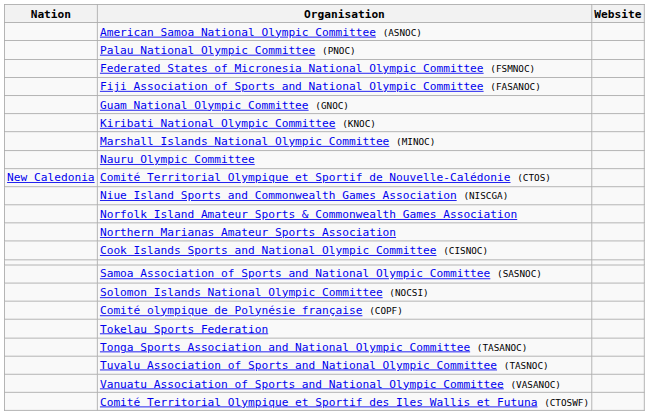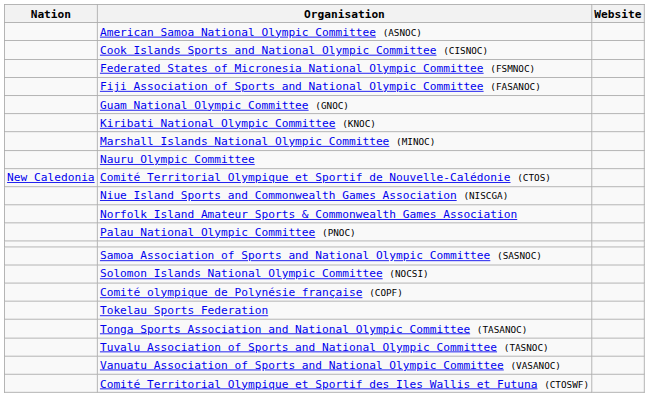rows swapped: Cook Islands Sports and National Olympic Committee (CISNOC) <-> Palau National Olympic Committee (PNOC)
- row: Northern Marianas Amateur Sports Association
